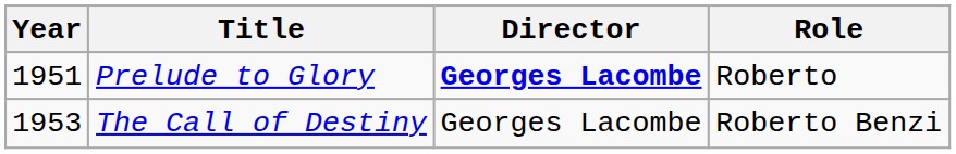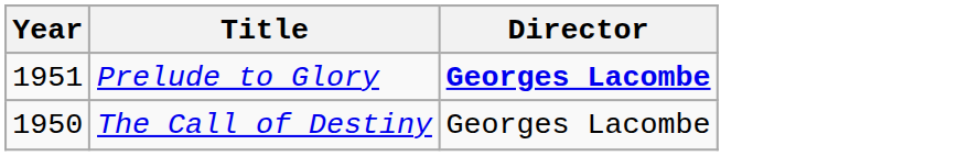- column: Role | Roberto | Roberto Benzi
The Call of Destiny | Year: 1953 -> 1950
